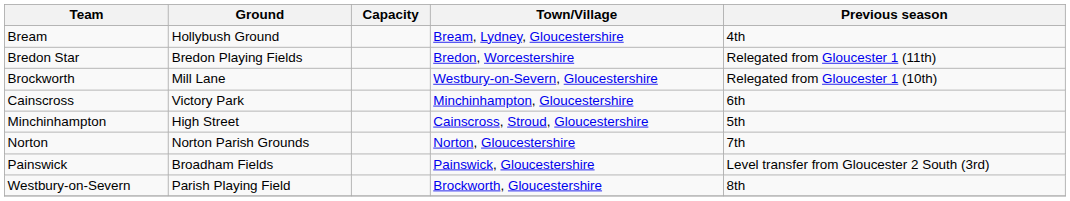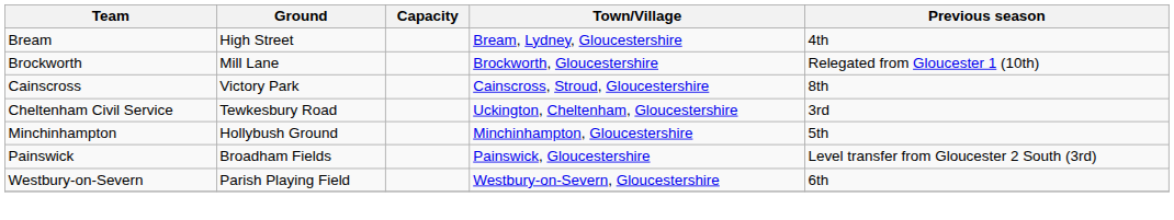Bream | Ground: Hollybush Ground -> High Street
- row: Bredon Star | Bredon Playing Fields | Bredon, Worcestershire | Relegated from Gloucester 1 (11th)
Brockworth | Town/Village: Westbury-on-Severn, Gloucestershire -> Brockworth, Gloucestershire
Cainscross | Town/Village: Minchinhampton, Gloucestershire -> Cainscross, Stroud, Gloucestershire
Cainscross | Previous season: 6th -> 8th
+ row: Cheltenham Civil Service | Tewkesbury Road | Uckington, Cheltenham, Gloucestershire | 3rd
Minchinhampton | Ground: High Street -> Hollybush Ground
Minchinhampton | Town/Village: Cainscross, Stroud, Gloucestershire -> Minchinhampton, Gloucestershire
- row: Norton | Norton Parish Grounds | Norton, Gloucestershire | 7th
Westbury-on-Severn | Town/Village: Brockworth, Gloucestershire -> Westbury-on-Severn, Gloucestershire
Westbury-on-Severn | Previous season: 8th -> 6th
